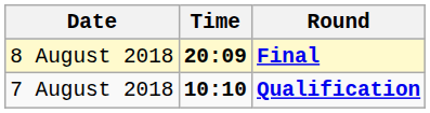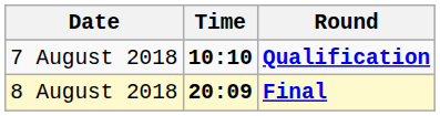rows swapped: 7 August 2018 <-> 8 August 2018
